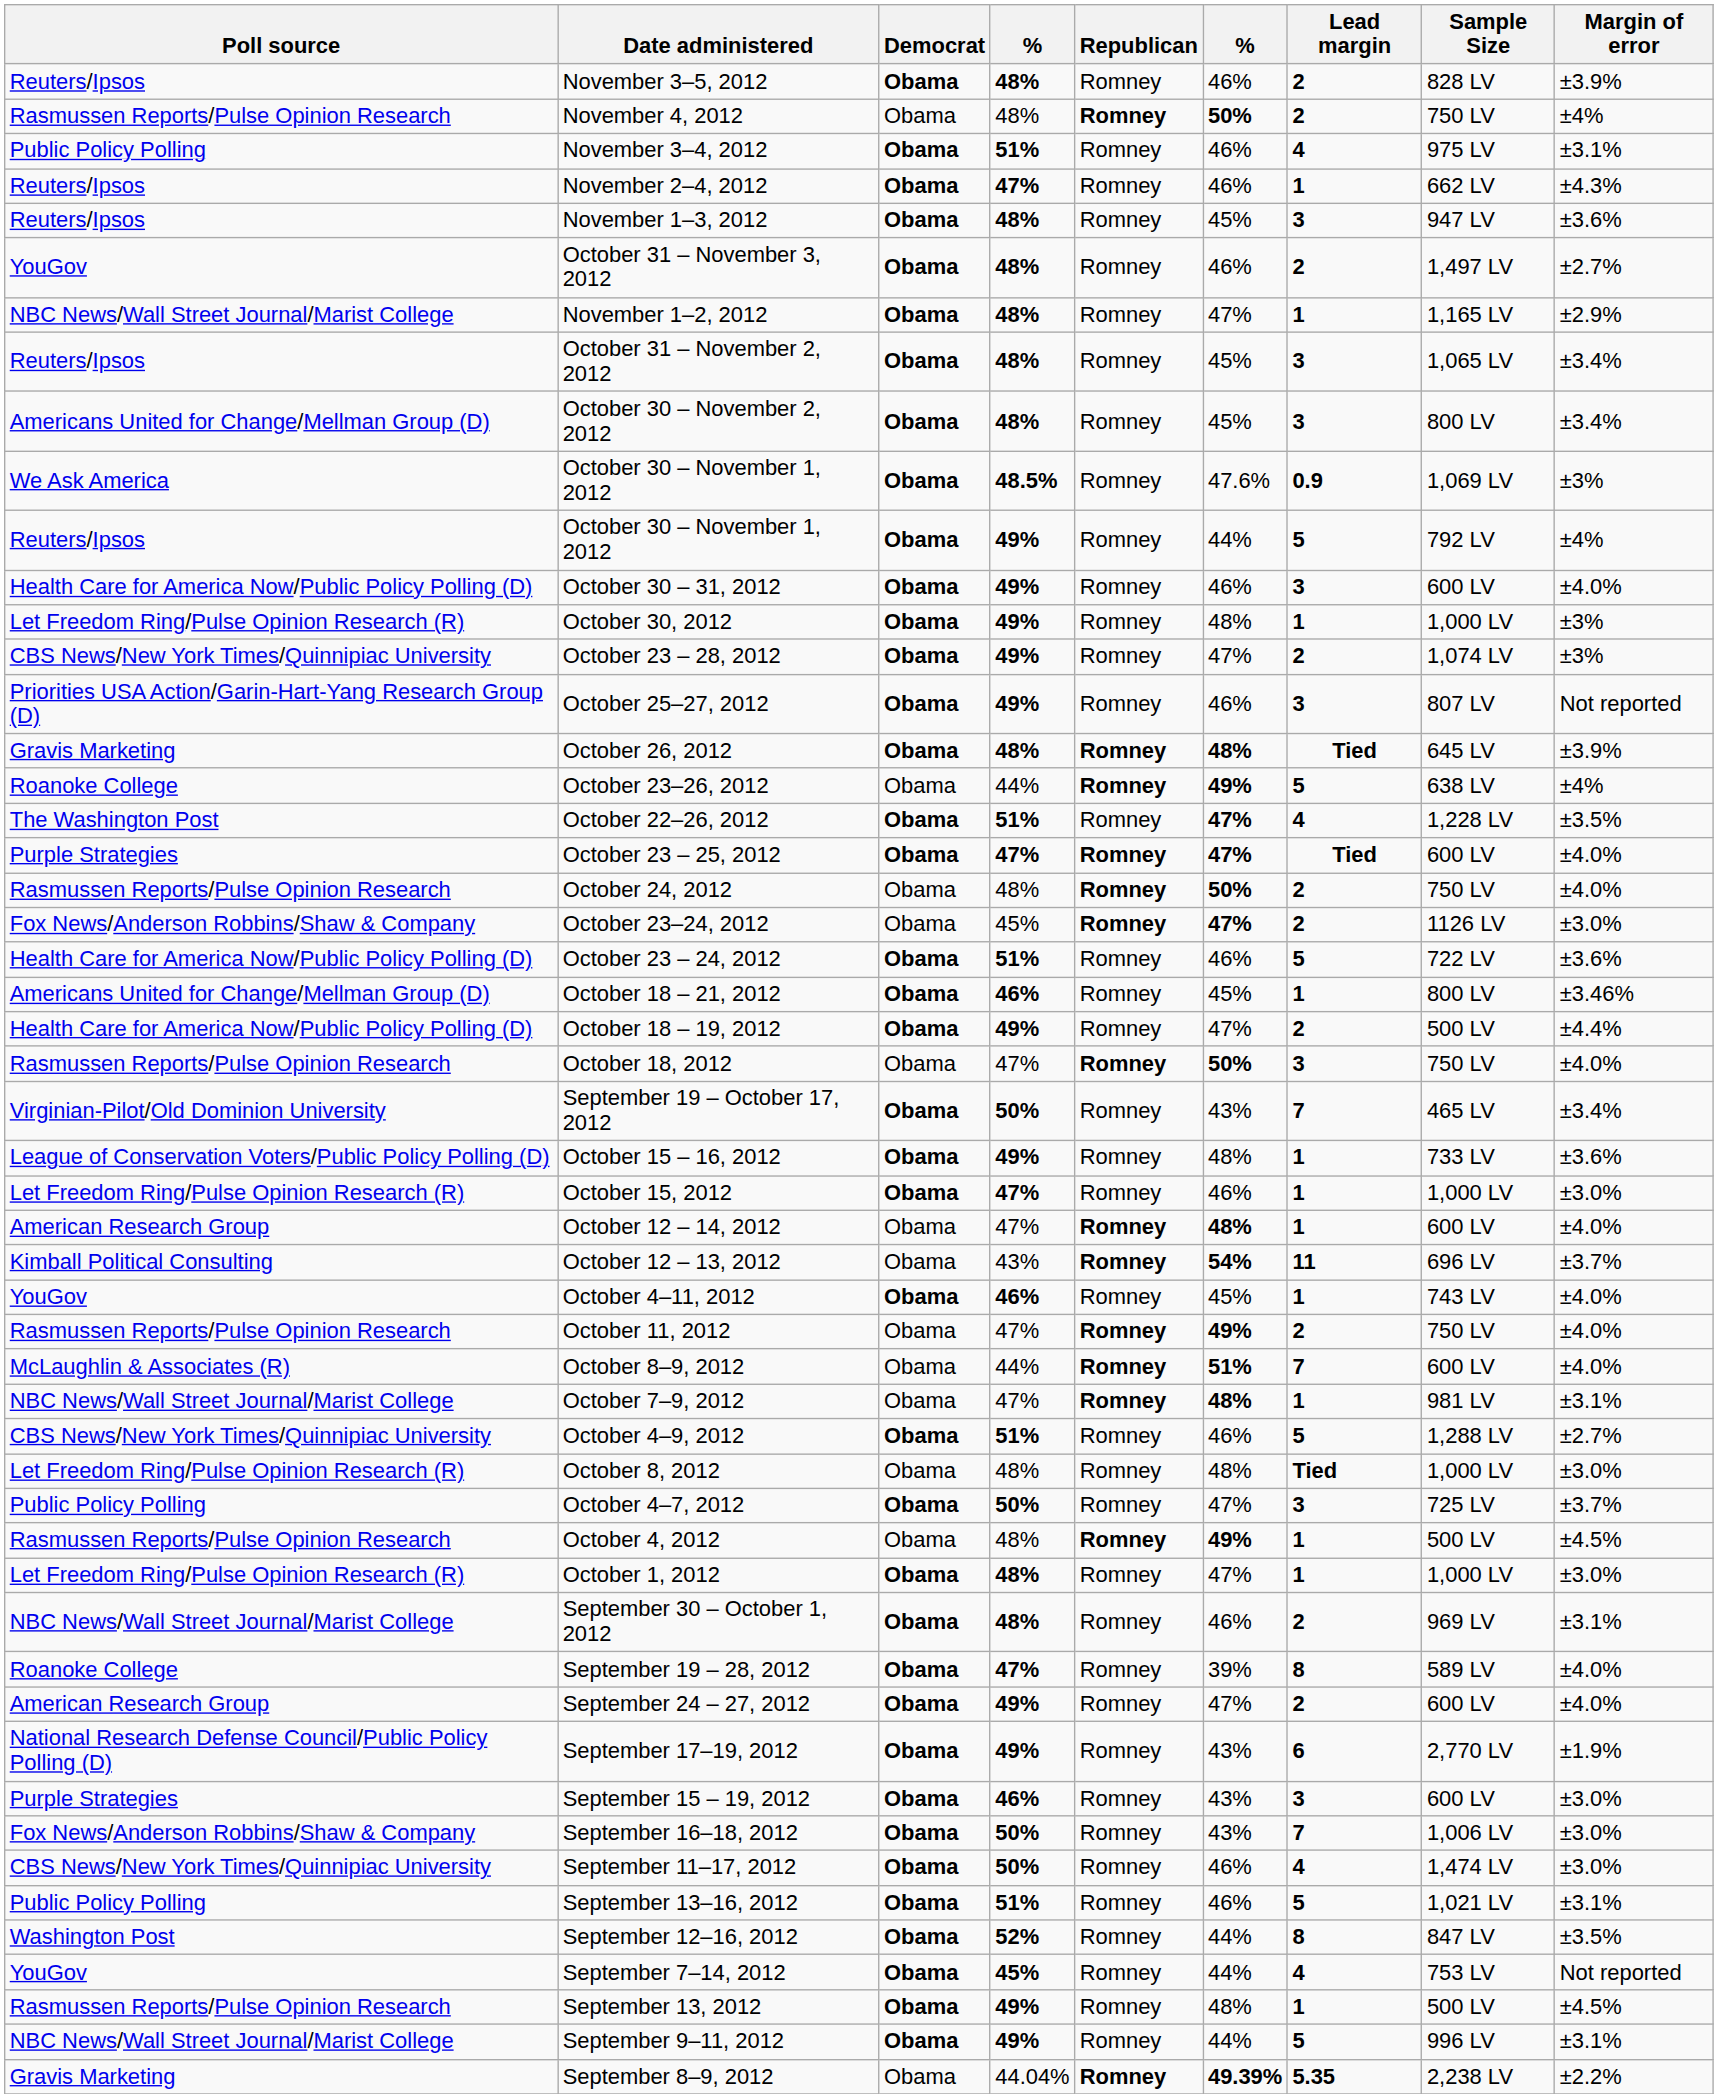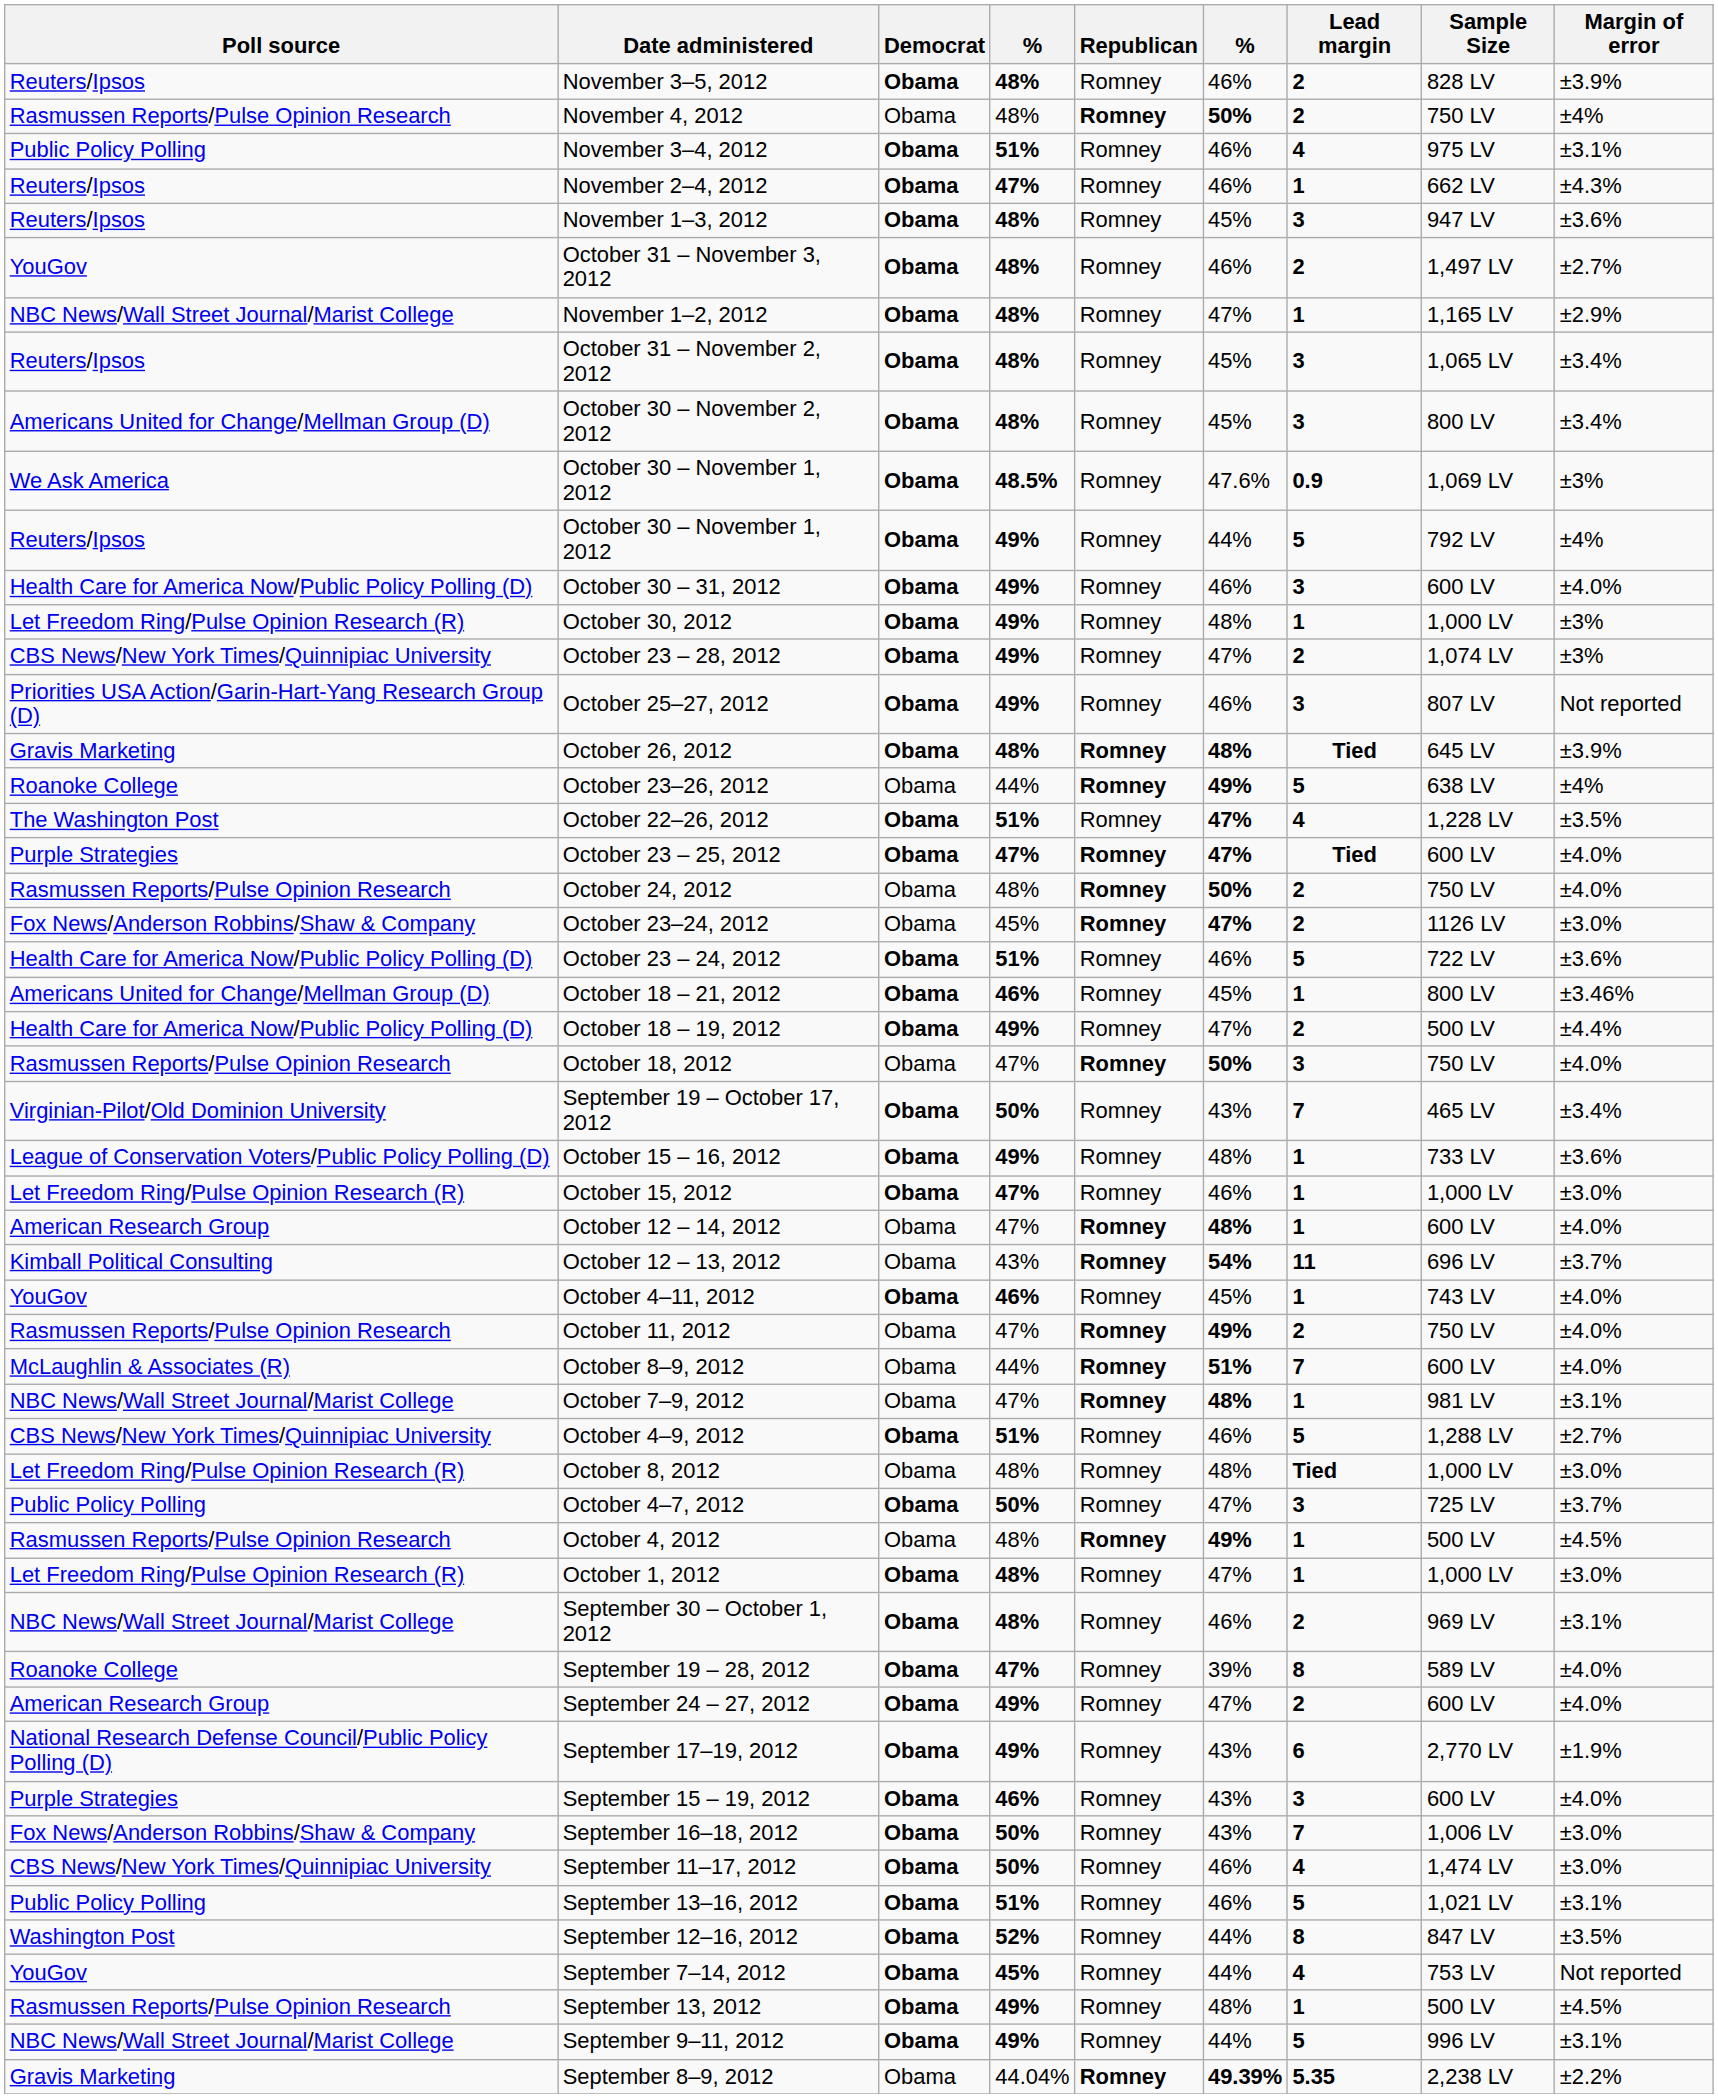September 15 – 19, 2012 | Margin of error: ±3.0% -> ±4.0%
